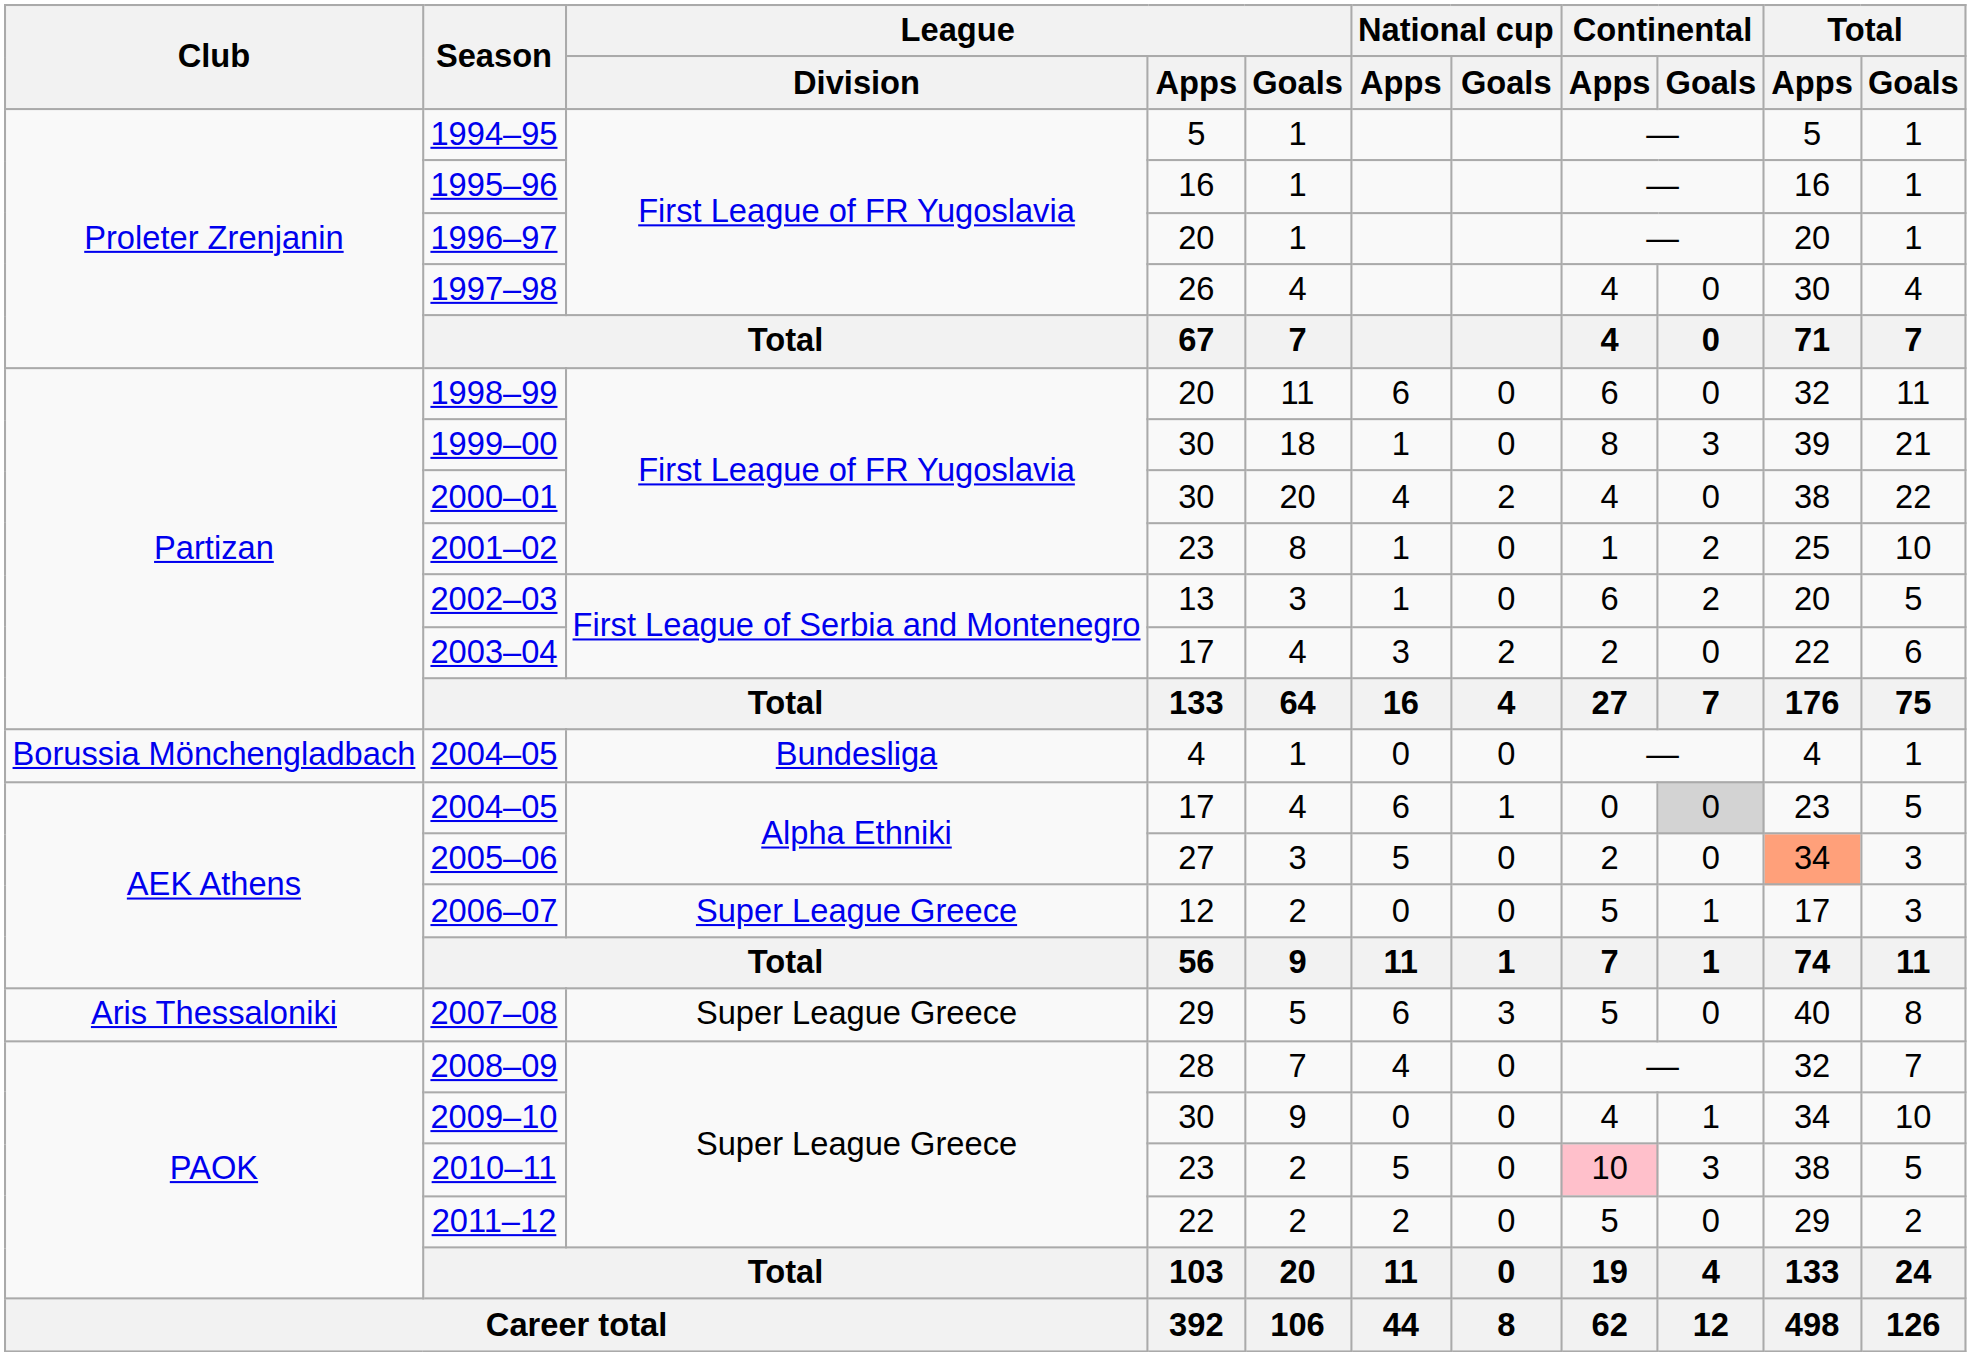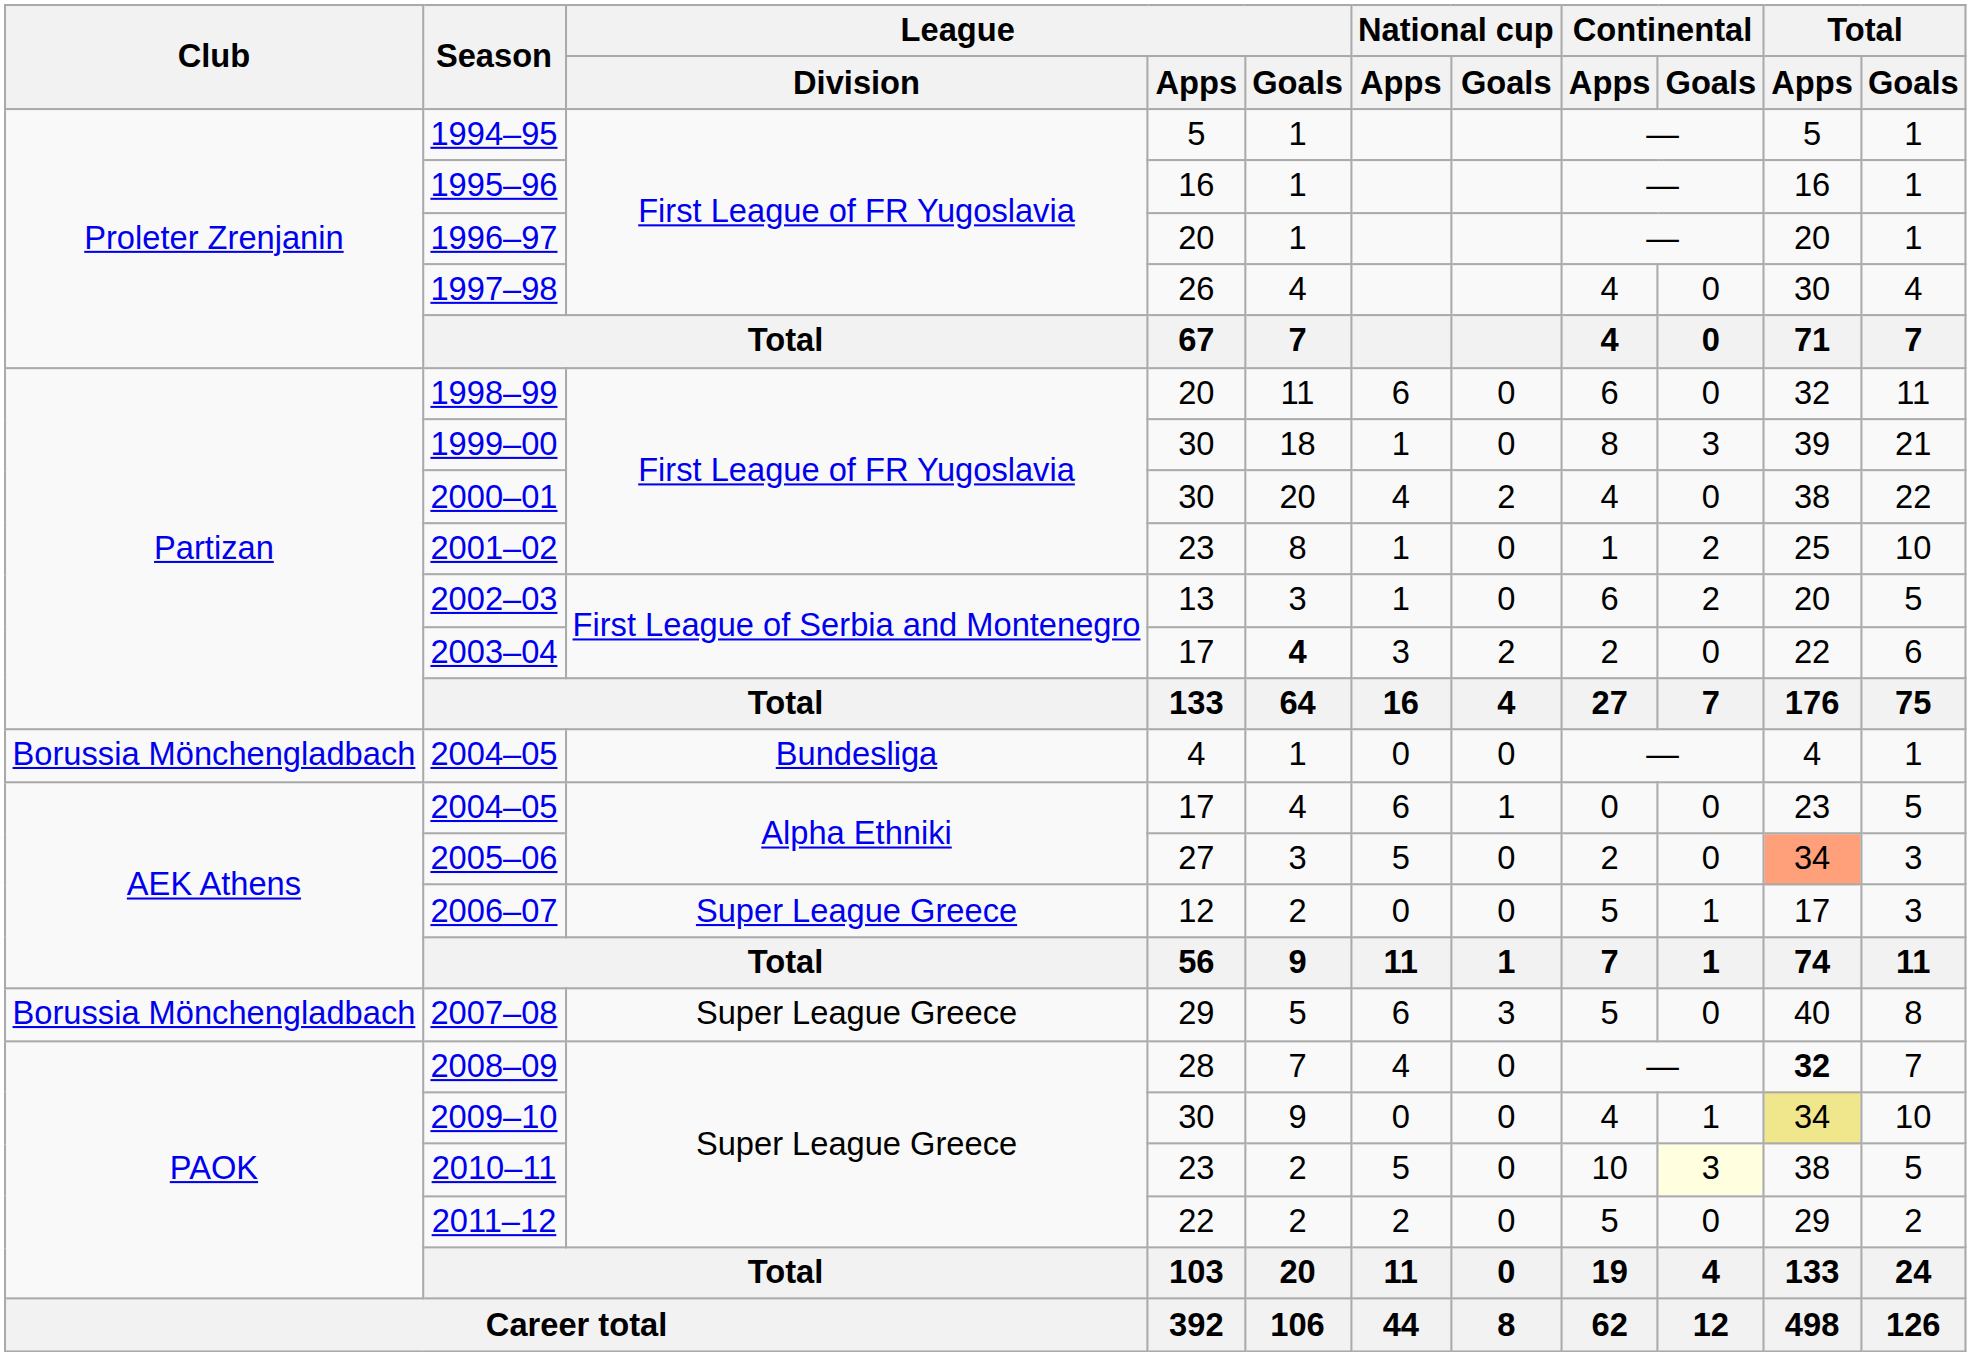2003–04 | League / Goals: normal -> bold
2004–05 / 17 | Continental / Goals: lightgrey background -> no background
2007–08 | Club: Aris Thessaloniki -> Borussia Mönchengladbach
2008–09 | Total / Apps: normal -> bold
2009–10 | Total / Apps: no background -> khaki background
2010–11 | Continental / Apps: pink background -> no background
2010–11 | Continental / Goals: no background -> lightyellow background
